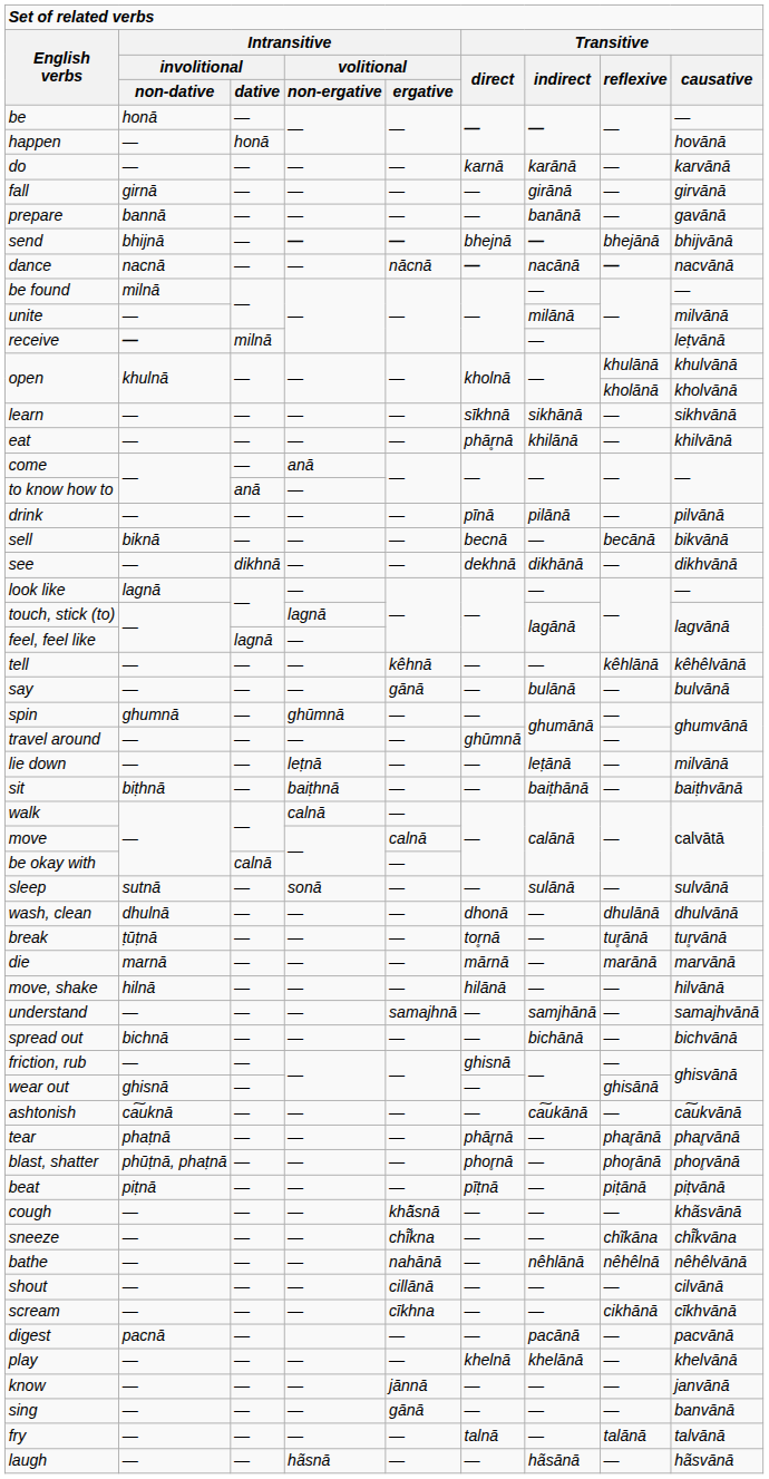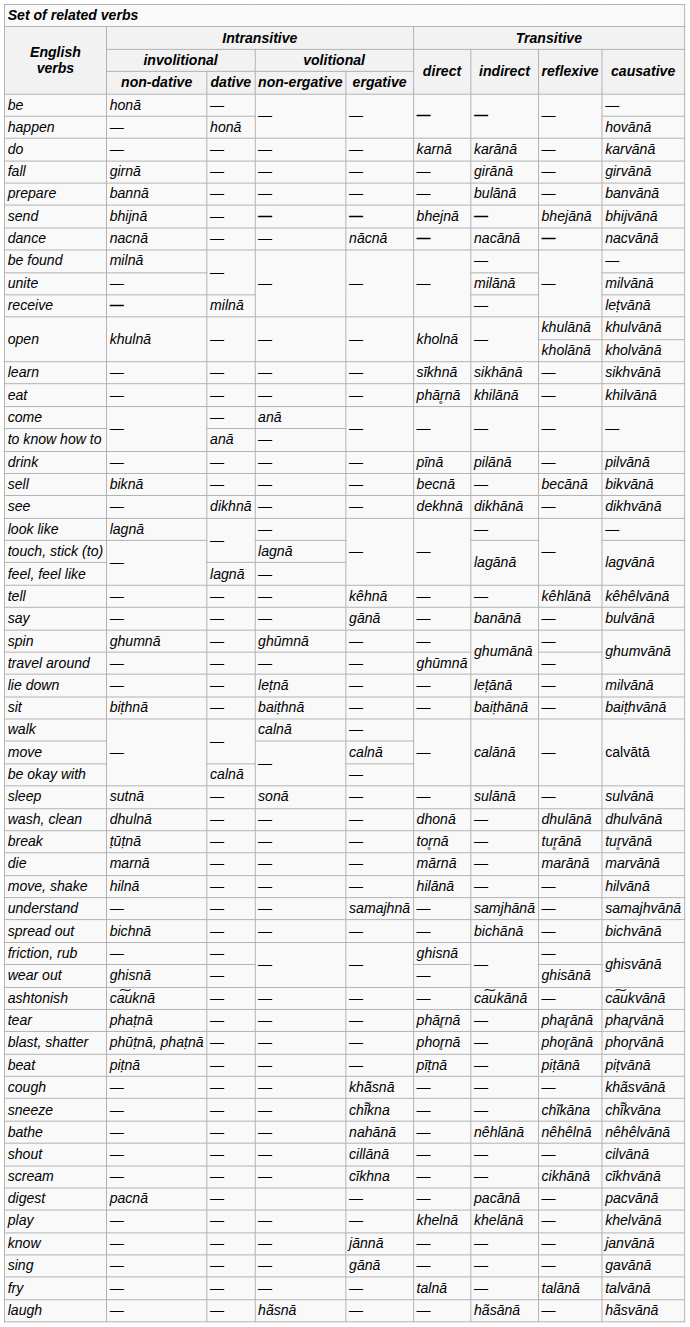prepare | Transitive / indirect: banānā -> bulānā
prepare | Transitive / causative: gavānā -> banvānā
say | Transitive / indirect: bulānā -> banānā
sing | Transitive / causative: banvānā -> gavānā
